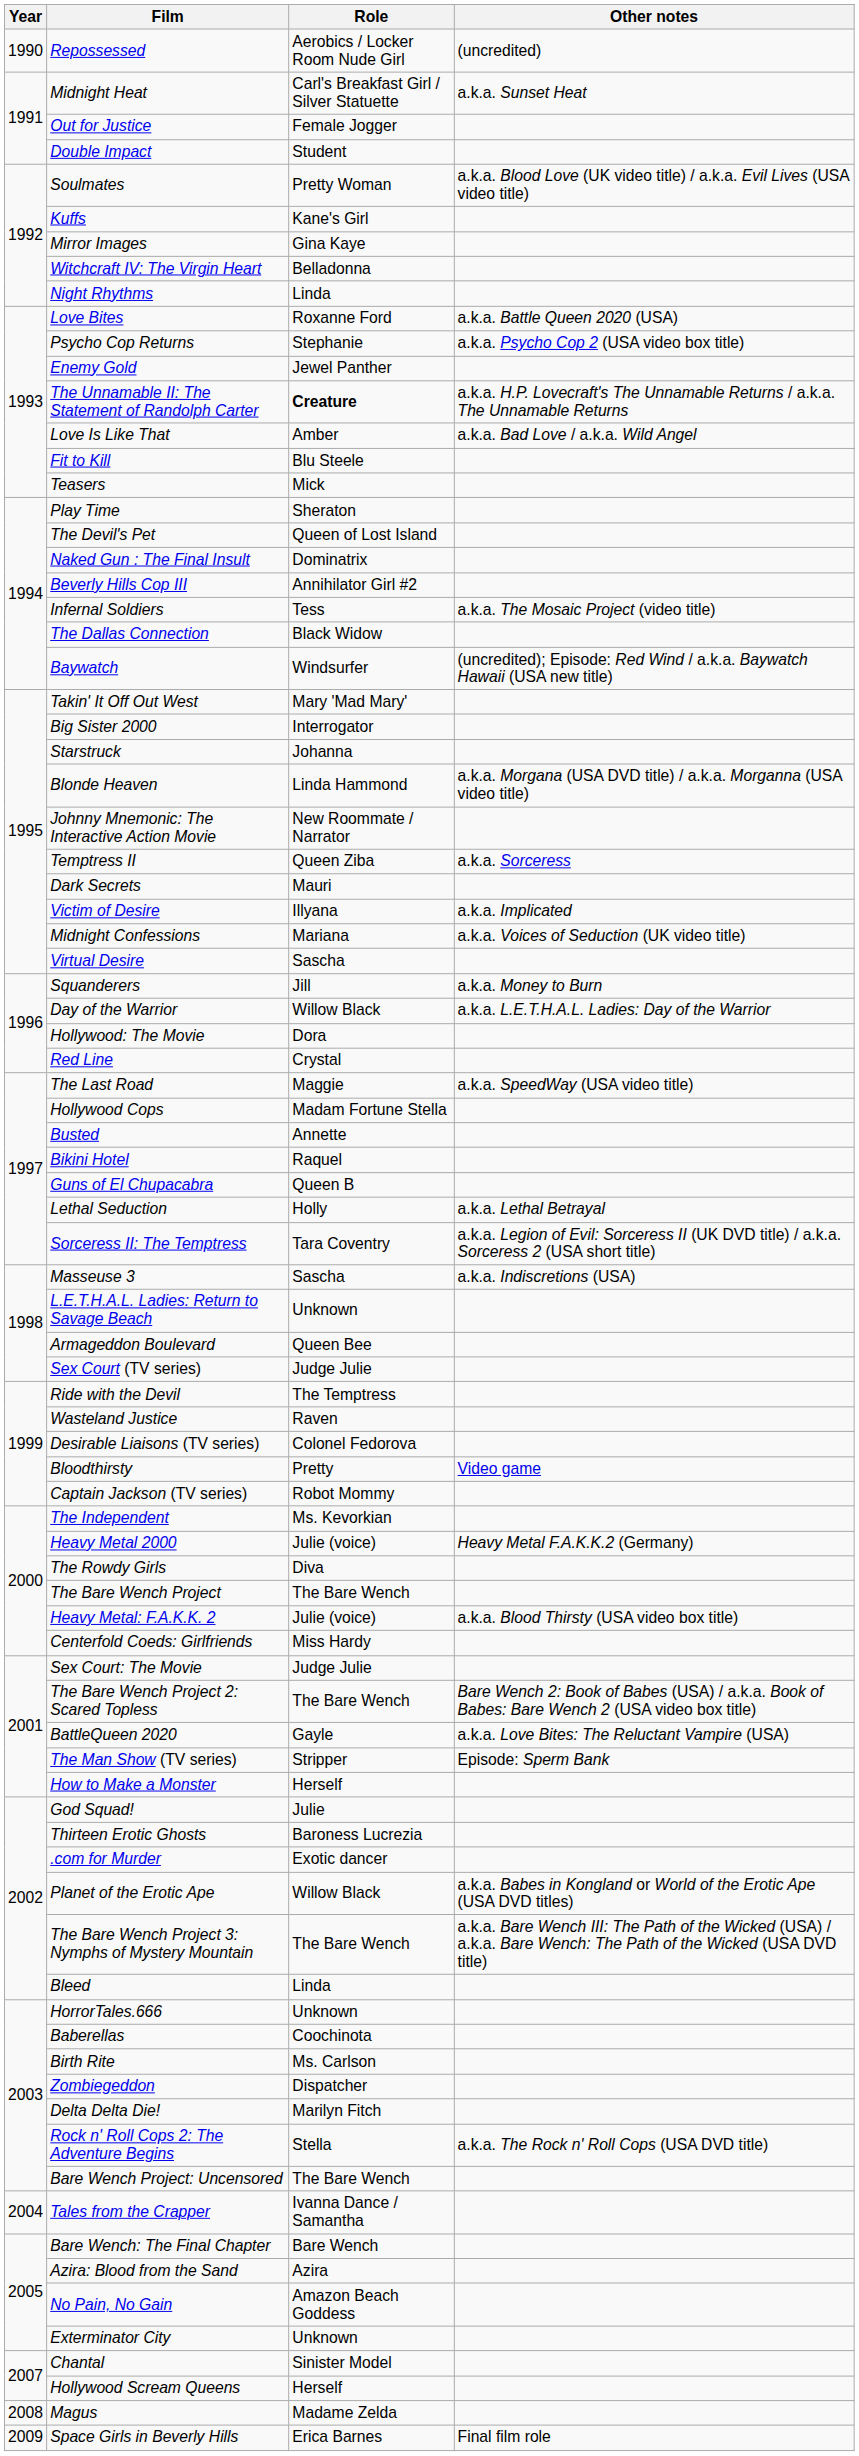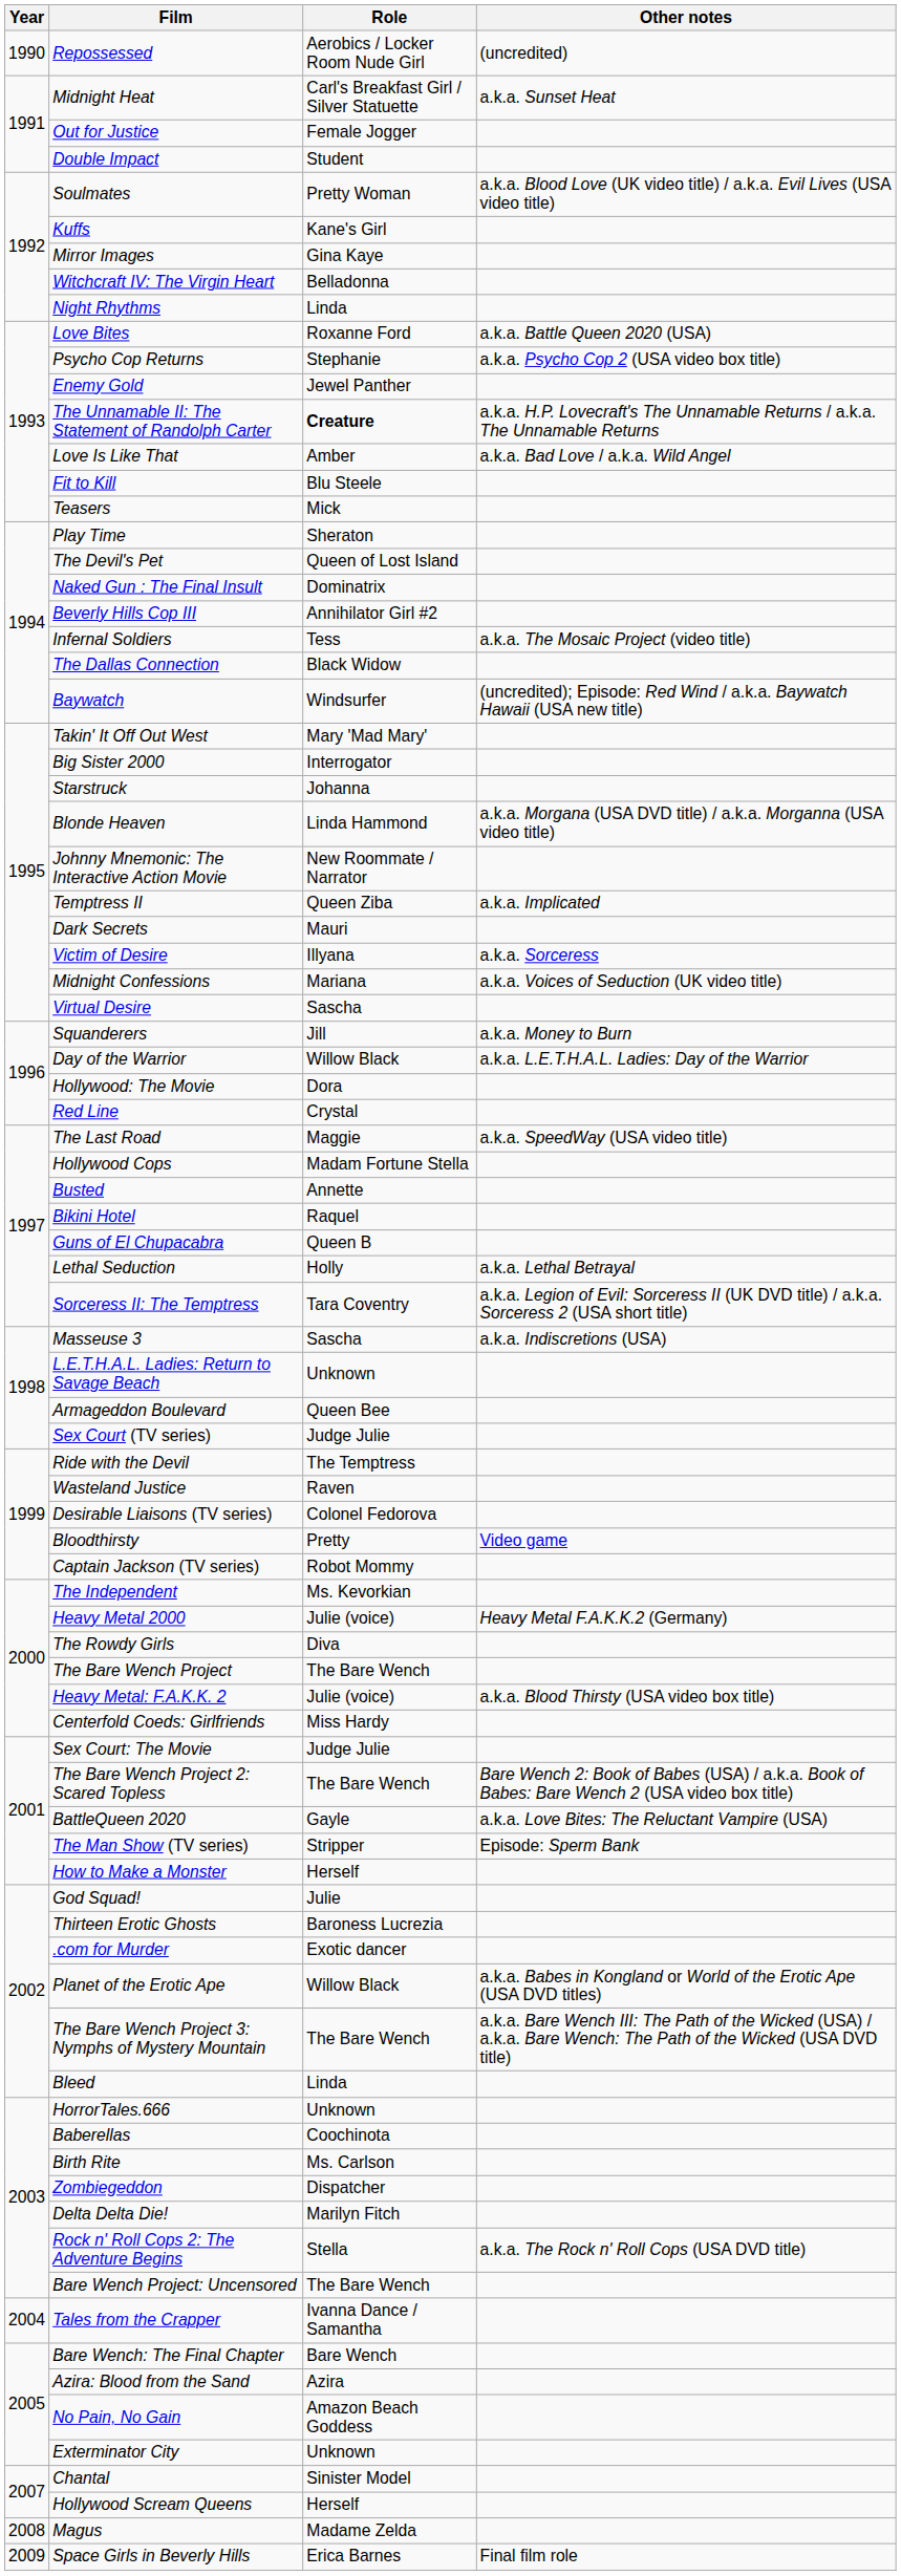Temptress II | Other notes: a.k.a. Sorceress -> a.k.a. Implicated
Victim of Desire | Other notes: a.k.a. Implicated -> a.k.a. Sorceress
